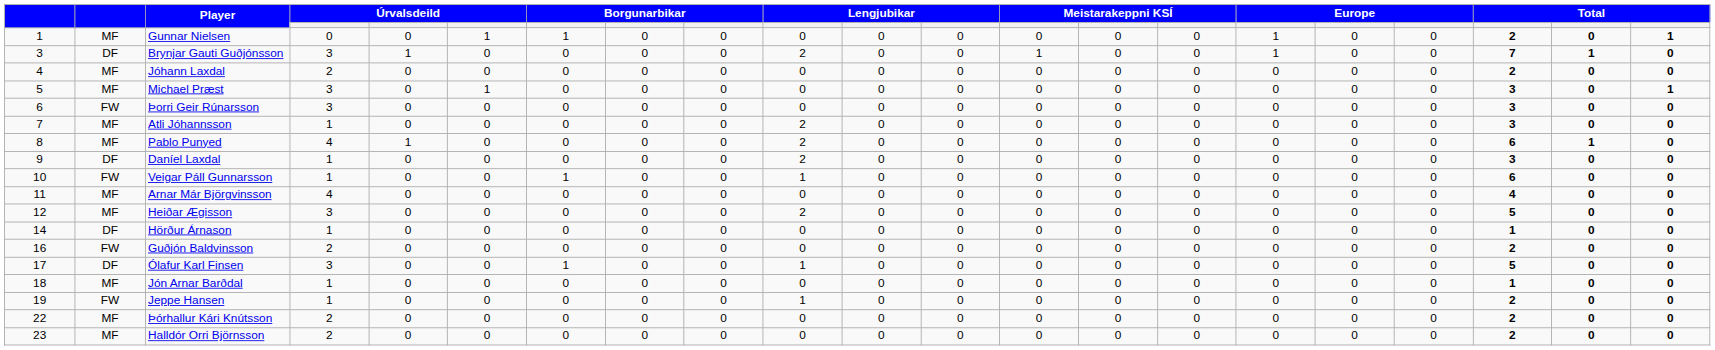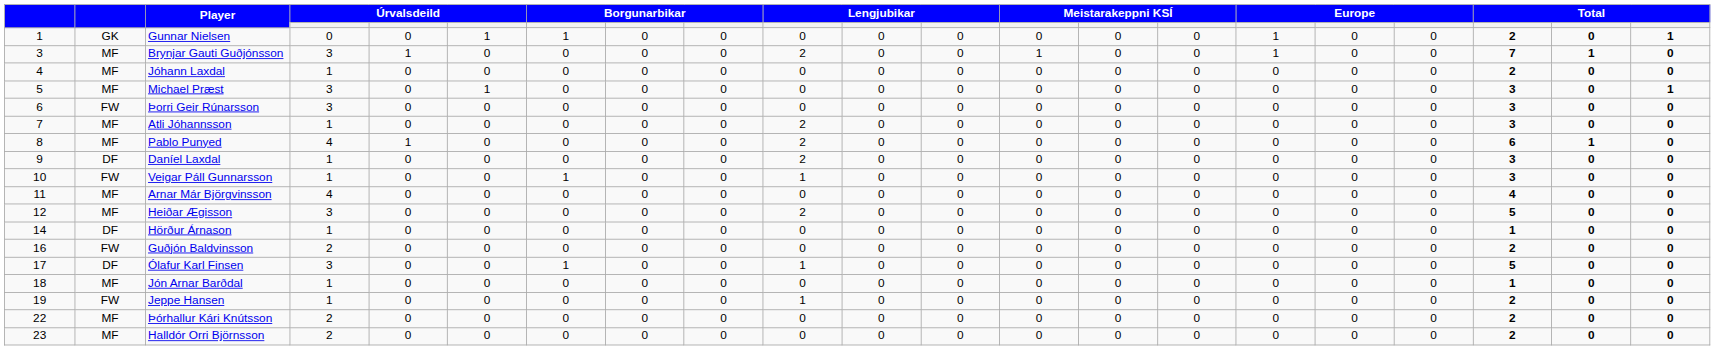Gunnar Nielsen | column 2: MF -> GK
Brynjar Gauti Guðjónsson | column 2: DF -> MF
Jóhann Laxdal | column 4: 2 -> 1
Veigar Páll Gunnarsson | column 19: 6 -> 3
